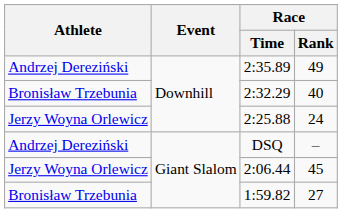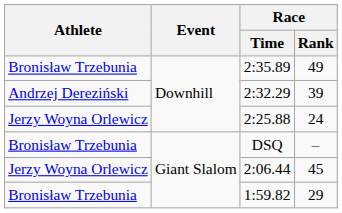2:35.89 | Athlete: Andrzej Dereziński -> Bronisław Trzebunia
2:32.29 | Athlete: Bronisław Trzebunia -> Andrzej Dereziński
2:32.29 | Race / Rank: 40 -> 39
DSQ | Athlete: Andrzej Dereziński -> Bronisław Trzebunia
1:59.82 | Race / Rank: 27 -> 29
